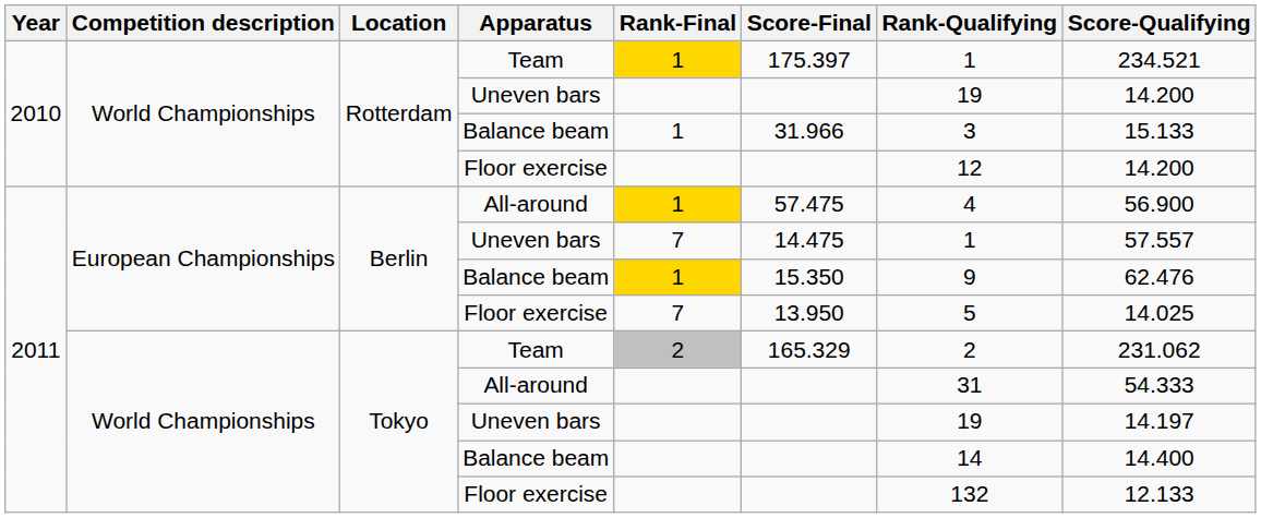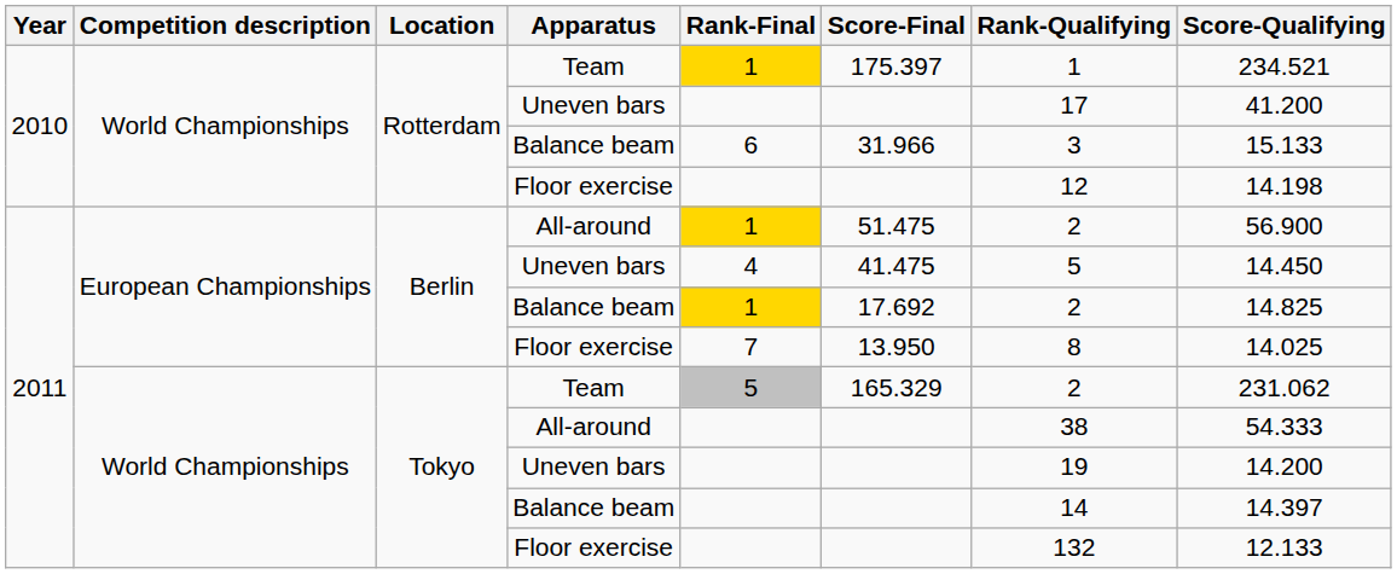Rotterdam / Uneven bars | Rank-Qualifying: 19 -> 17
Rotterdam / Uneven bars | Score-Qualifying: 14.200 -> 41.200
Rotterdam / Balance beam | Rank-Final: 1 -> 6
Rotterdam / Floor exercise | Score-Qualifying: 14.200 -> 14.198
Berlin / All-around | Score-Final: 57.475 -> 51.475
Berlin / All-around | Rank-Qualifying: 4 -> 2
Berlin / Uneven bars | Rank-Final: 7 -> 4
Berlin / Uneven bars | Score-Final: 14.475 -> 41.475
Berlin / Uneven bars | Rank-Qualifying: 1 -> 5
Berlin / Uneven bars | Score-Qualifying: 57.557 -> 14.450
Berlin / Balance beam | Score-Final: 15.350 -> 17.692
Berlin / Balance beam | Rank-Qualifying: 9 -> 2
Berlin / Balance beam | Score-Qualifying: 62.476 -> 14.825
Berlin / Floor exercise | Rank-Qualifying: 5 -> 8
Tokyo / Team | Rank-Final: 2 -> 5
Tokyo / All-around | Rank-Qualifying: 31 -> 38
Tokyo / Uneven bars | Score-Qualifying: 14.197 -> 14.200
Tokyo / Balance beam | Score-Qualifying: 14.400 -> 14.397
